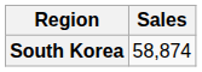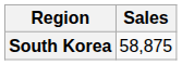South Korea | Sales: 58,874 -> 58,875
